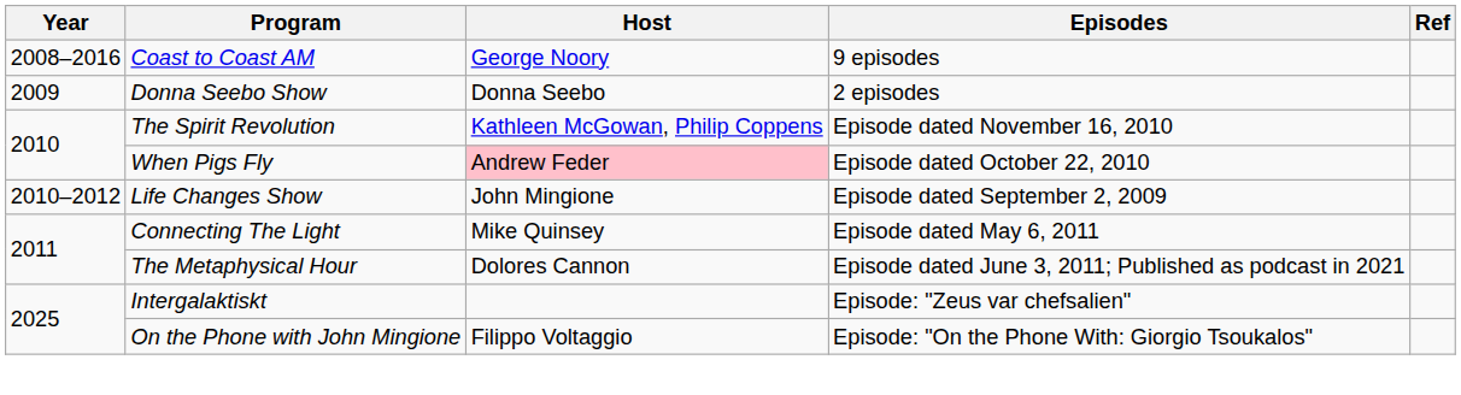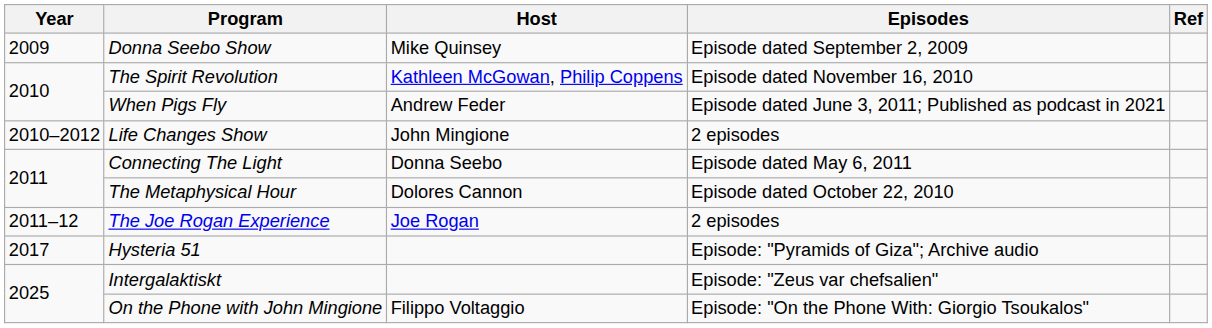- row: 2008–2016 | Coast to Coast AM | George Noory | 9 episodes
Donna Seebo Show | Host: Donna Seebo -> Mike Quinsey
Donna Seebo Show | Episodes: 2 episodes -> Episode dated September 2, 2009
When Pigs Fly | Host: pink background -> no background
When Pigs Fly | Episodes: Episode dated October 22, 2010 -> Episode dated June 3, 2011; Published as podcast in 2021
Life Changes Show | Episodes: Episode dated September 2, 2009 -> 2 episodes
Connecting The Light | Host: Mike Quinsey -> Donna Seebo
The Metaphysical Hour | Episodes: Episode dated June 3, 2011; Published as podcast in 2021 -> Episode dated October 22, 2010
+ row: 2011–12 | The Joe Rogan Experience | Joe Rogan | 2 episodes
+ row: 2017 | Hysteria 51 | Episode: "Pyramids of Giza"; Archive audio
